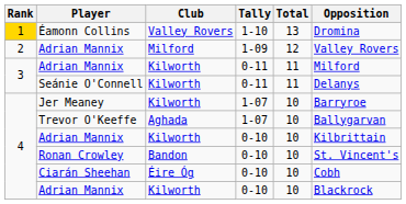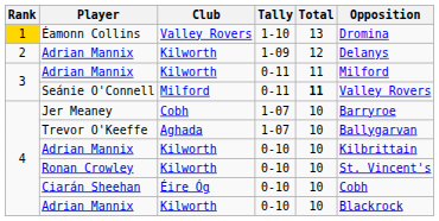Adrian Mannix / 1-09 | Club: Milford -> Kilworth
Adrian Mannix / 1-09 | Opposition: Valley Rovers -> Delanys
Seánie O'Connell | Club: Kilworth -> Milford
Seánie O'Connell | Total: normal -> bold
Seánie O'Connell | Opposition: Delanys -> Valley Rovers
Jer Meaney | Club: Kilworth -> Cobh
Ronan Crowley | Club: Bandon -> Kilworth
